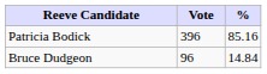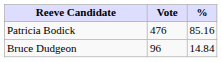Patricia Bodick | Vote: 396 -> 476
